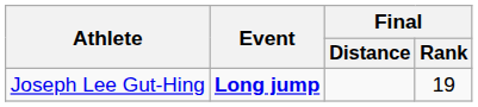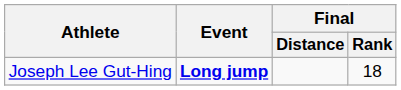Joseph Lee Gut-Hing | Final / Rank: 19 -> 18
